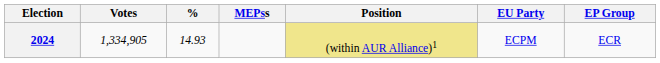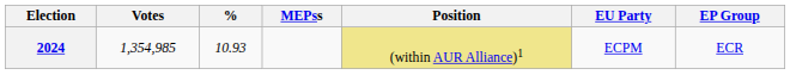2024 | Votes: 1,334,905 -> 1,354,985
2024 | %: 14.93 -> 10.93
